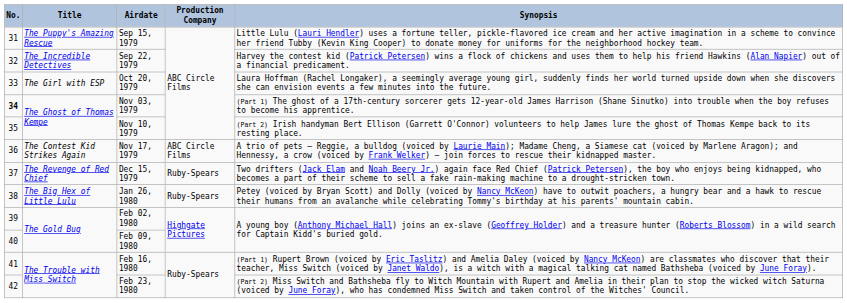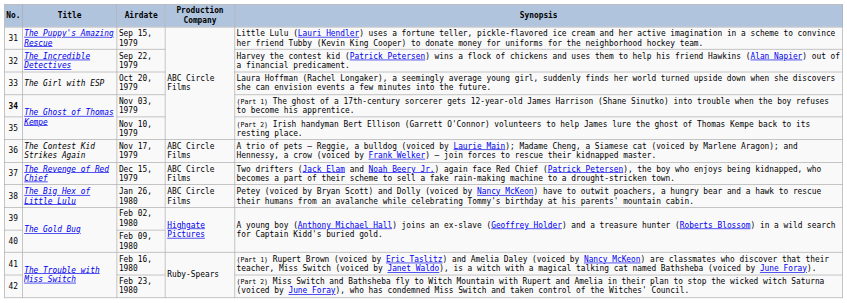Dec 15, 1979 | Production Company: Ruby-Spears -> ABC Circle Films
Jan 26, 1980 | Production Company: Ruby-Spears -> ABC Circle Films
